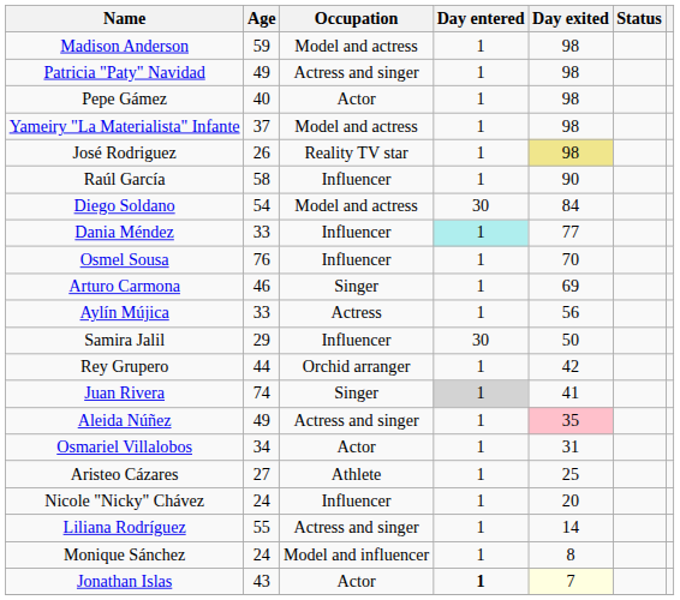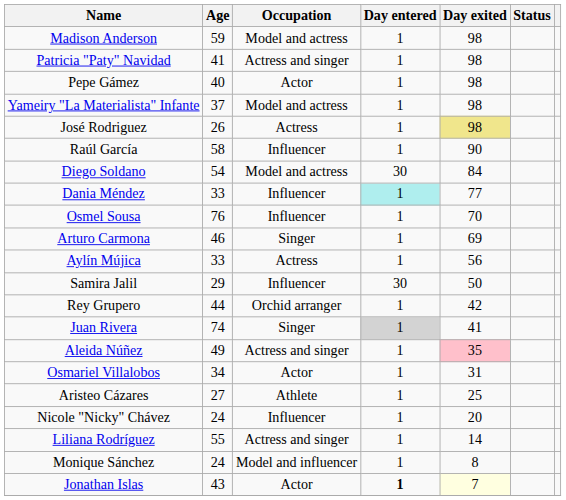Patricia "Paty" Navidad | Age: 49 -> 41
José Rodriguez | Occupation: Reality TV star -> Actress
